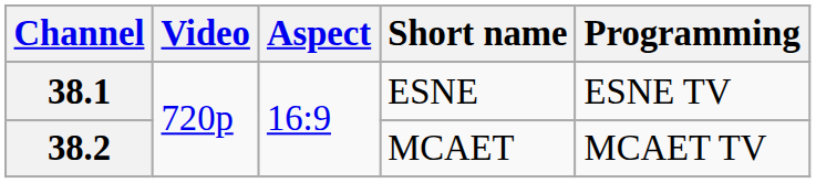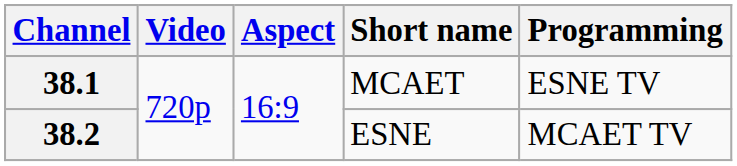38.1 | Short name: ESNE -> MCAET
38.2 | Short name: MCAET -> ESNE
